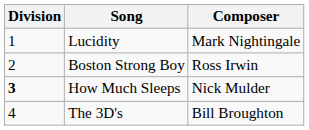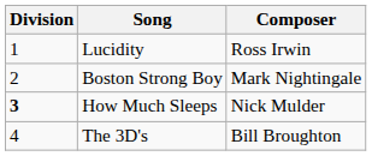Lucidity | Composer: Mark Nightingale -> Ross Irwin
Boston Strong Boy | Composer: Ross Irwin -> Mark Nightingale
